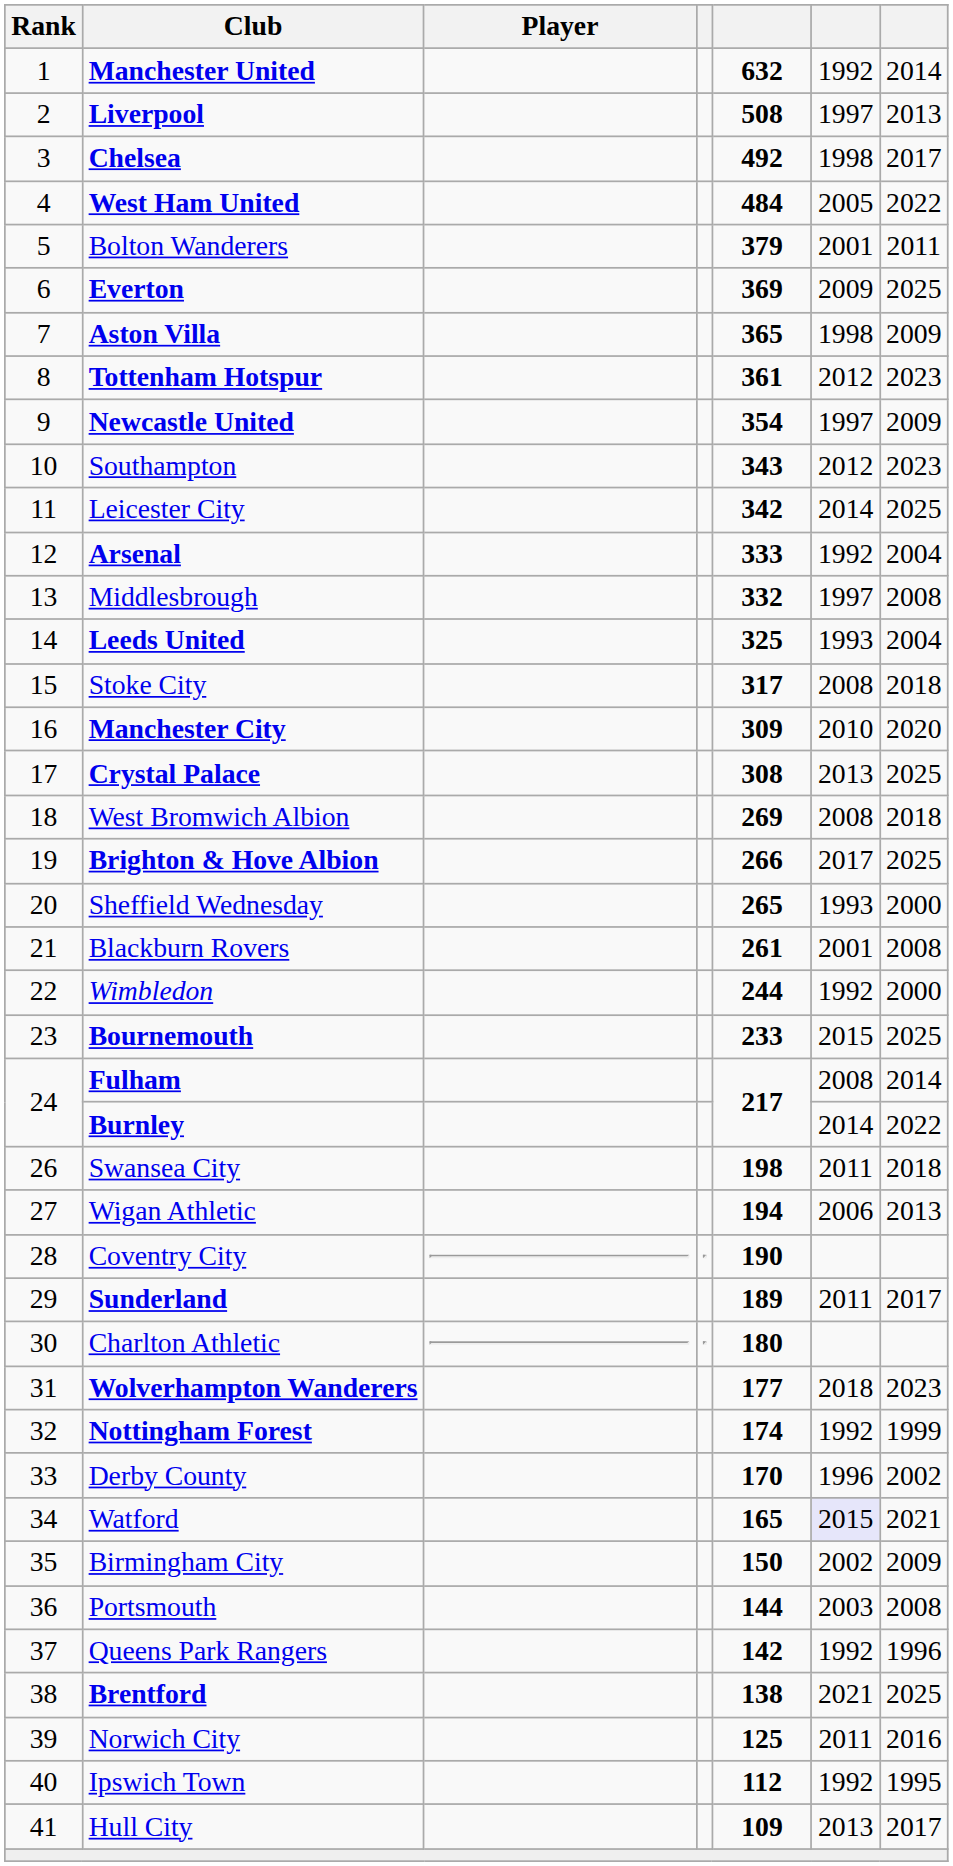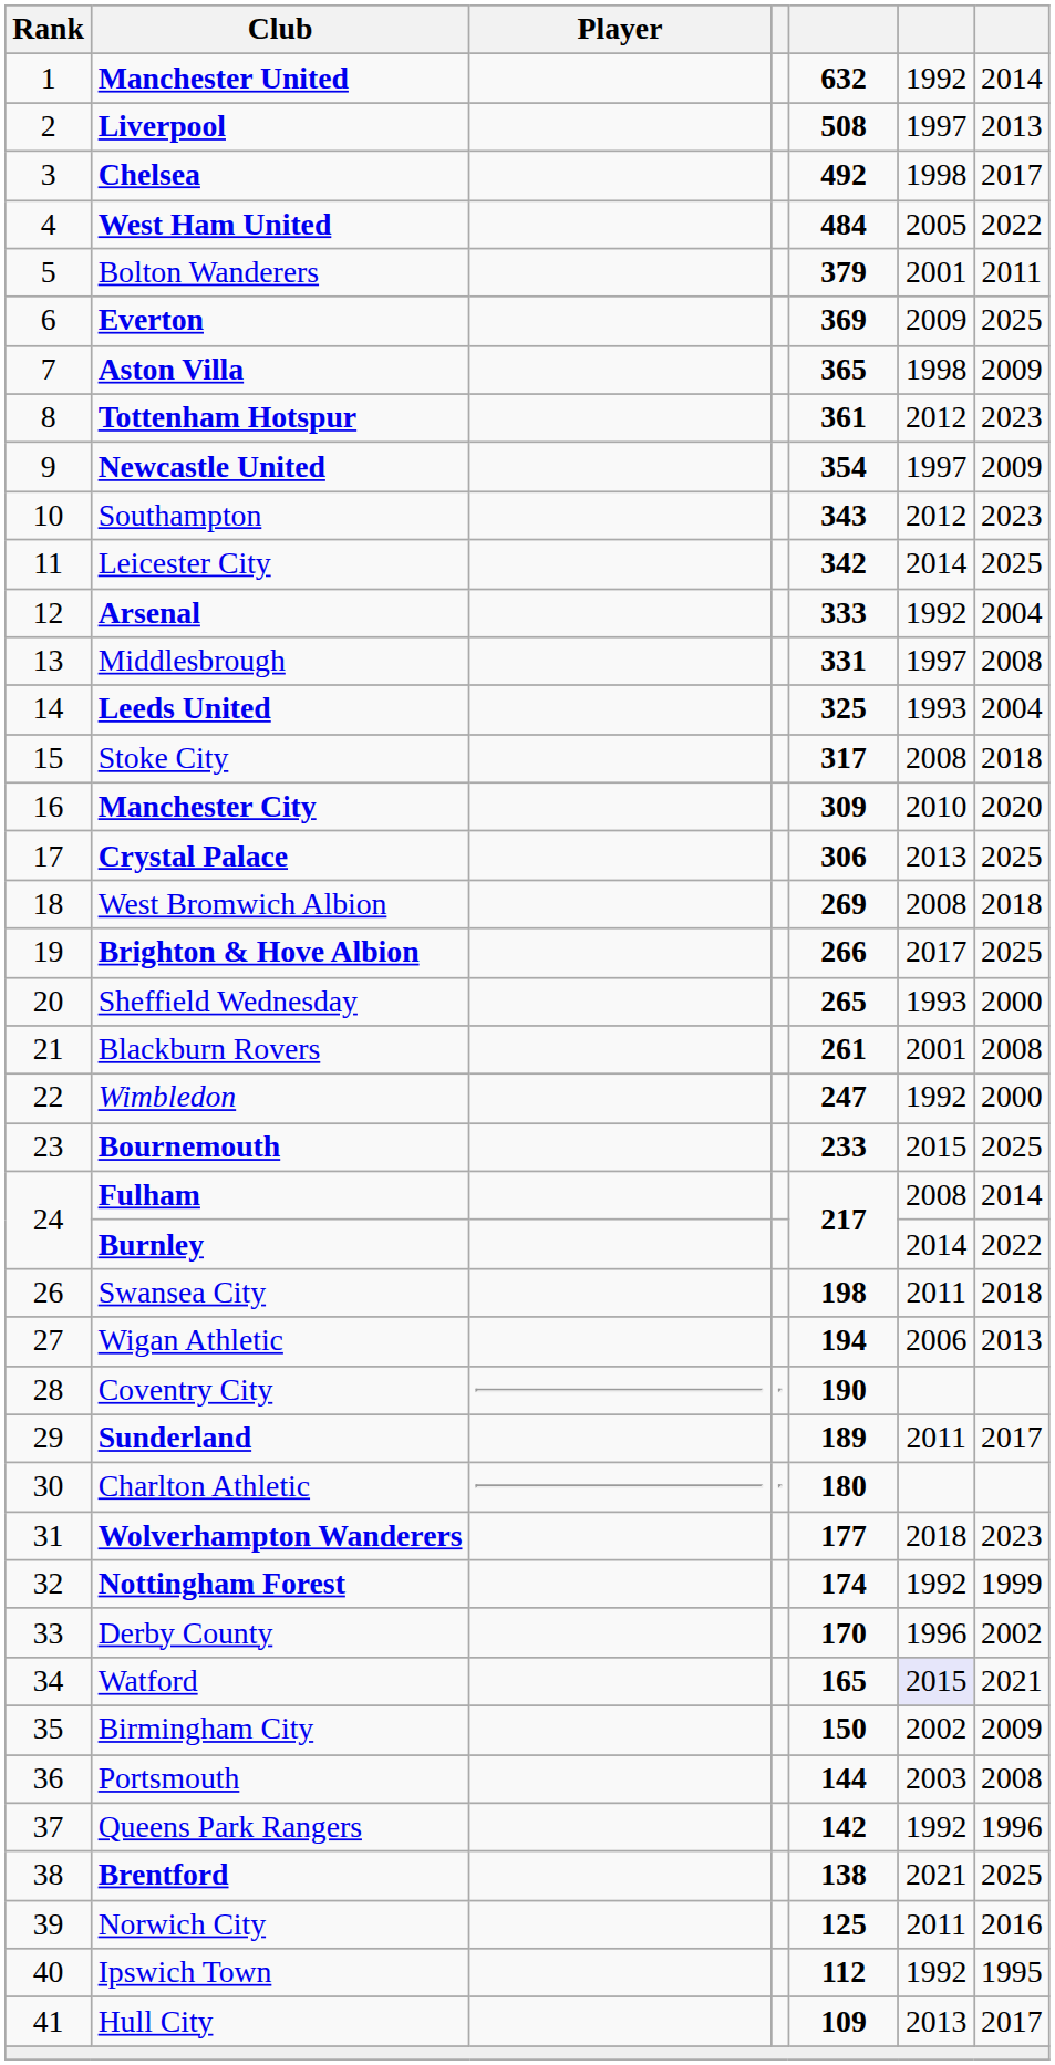Middlesbrough | column 5: 332 -> 331
Crystal Palace | column 5: 308 -> 306
Wimbledon | column 5: 244 -> 247
